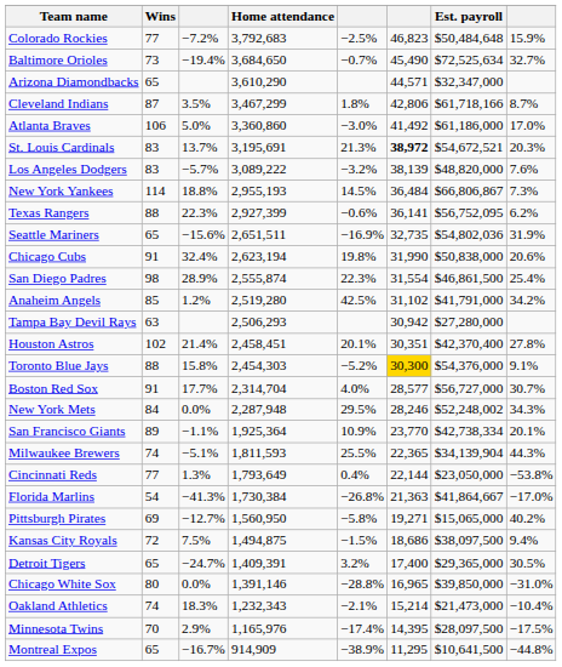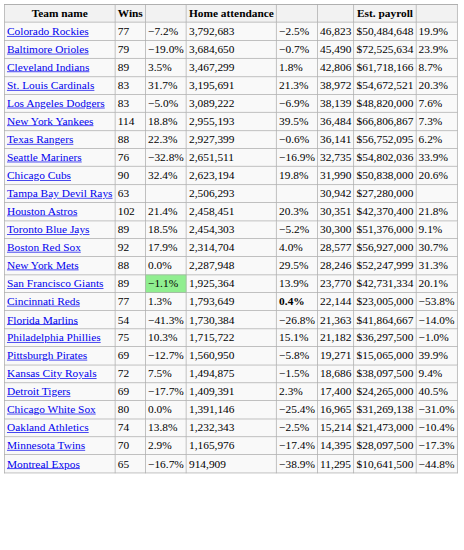Colorado Rockies | column 8: 15.9% -> 19.9%
Baltimore Orioles | Wins: 73 -> 79
Baltimore Orioles | column 3: −19.4% -> −19.0%
Baltimore Orioles | column 8: 32.7% -> 23.9%
- row: Arizona Diamondbacks | 65 | 3,610,290 | 44,571 | $32,347,000
Cleveland Indians | Wins: 87 -> 89
- row: Atlanta Braves | 106 | 5.0% | 3,360,860 | −3.0% | 41,492 | $61,186,000 | 17.0%
St. Louis Cardinals | column 3: 13.7% -> 31.7%
St. Louis Cardinals | column 6: bold -> normal
Los Angeles Dodgers | column 3: −5.7% -> −5.0%
Los Angeles Dodgers | column 5: −3.2% -> −6.9%
New York Yankees | column 5: 14.5% -> 39.5%
Seattle Mariners | Wins: 65 -> 76
Seattle Mariners | column 3: −15.6% -> −32.8%
Seattle Mariners | column 8: 31.9% -> 33.9%
Chicago Cubs | Wins: 91 -> 90
- row: San Diego Padres | 98 | 28.9% | 2,555,874 | 22.3% | 31,554 | $46,861,500 | 25.4%
- row: Anaheim Angels | 85 | 1.2% | 2,519,280 | 42.5% | 31,102 | $41,791,000 | 34.2%
Houston Astros | column 5: 20.1% -> 20.3%
Houston Astros | column 8: 27.8% -> 21.8%
Toronto Blue Jays | Wins: 88 -> 89
Toronto Blue Jays | column 3: 15.8% -> 18.5%
Toronto Blue Jays | column 6: gold background -> no background
Toronto Blue Jays | Est. payroll: $54,376,000 -> $51,376,000
Boston Red Sox | Wins: 91 -> 92
Boston Red Sox | column 3: 17.7% -> 17.9%
Boston Red Sox | Est. payroll: $56,727,000 -> $56,927,000
New York Mets | Wins: 84 -> 88
New York Mets | Est. payroll: $52,248,002 -> $52,247,999
New York Mets | column 8: 34.3% -> 31.3%
San Francisco Giants | column 3: no background -> lightgreen background
San Francisco Giants | column 5: 10.9% -> 13.9%
San Francisco Giants | Est. payroll: $42,738,334 -> $42,731,334
- row: Milwaukee Brewers | 74 | −5.1% | 1,811,593 | 25.5% | 22,365 | $34,139,904 | 44.3%
Cincinnati Reds | column 5: normal -> bold
Cincinnati Reds | Est. payroll: $23,050,000 -> $23,005,000
Florida Marlins | column 8: −17.0% -> −14.0%
+ row: Philadelphia Phillies | 75 | 10.3% | 1,715,722 | 15.1% | 21,182 | $36,297,500 | −1.0%
Pittsburgh Pirates | column 8: 40.2% -> 39.9%
Detroit Tigers | Wins: 65 -> 69
Detroit Tigers | column 3: −24.7% -> −17.7%
Detroit Tigers | column 5: 3.2% -> 2.3%
Detroit Tigers | Est. payroll: $29,365,000 -> $24,265,000
Detroit Tigers | column 8: 30.5% -> 40.5%
Chicago White Sox | column 5: −28.8% -> −25.4%
Chicago White Sox | Est. payroll: $39,850,000 -> $31,269,138
Oakland Athletics | column 3: 18.3% -> 13.8%
Oakland Athletics | column 5: −2.1% -> −2.5%
Minnesota Twins | column 8: −17.5% -> −17.3%
